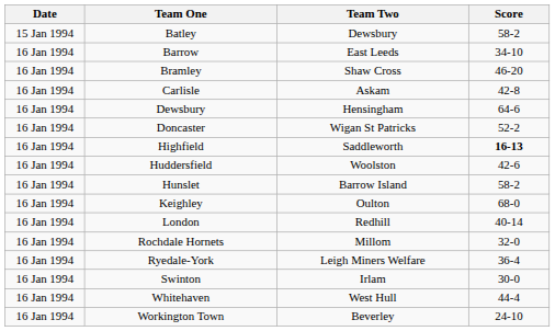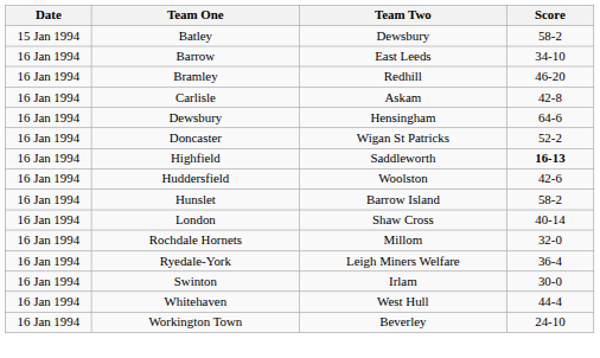Bramley | Team Two: Shaw Cross -> Redhill
- row: 16 Jan 1994 | Keighley | Oulton | 68-0
London | Team Two: Redhill -> Shaw Cross
